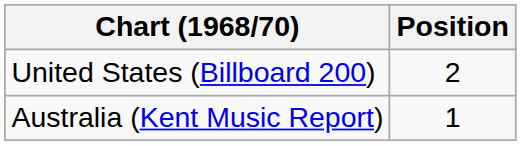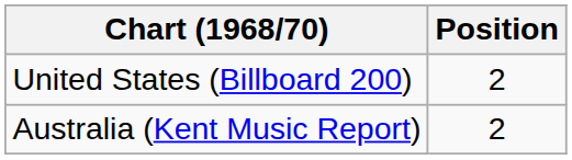Australia (Kent Music Report) | Position: 1 -> 2
